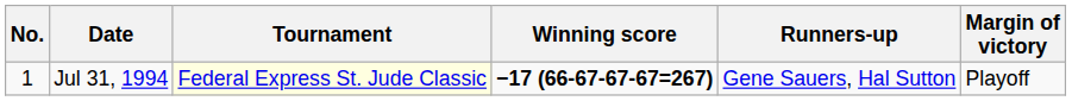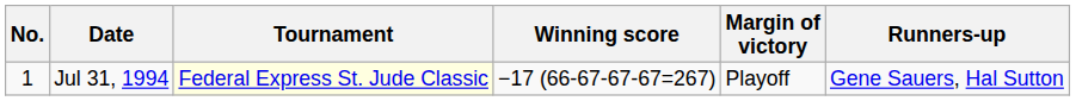columns swapped: Margin of victory <-> Runners-up
Jul 31, 1994 | Winning score: bold -> normal
